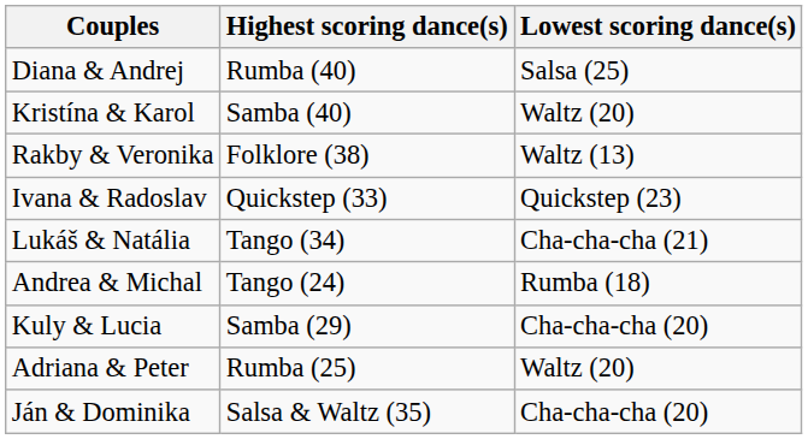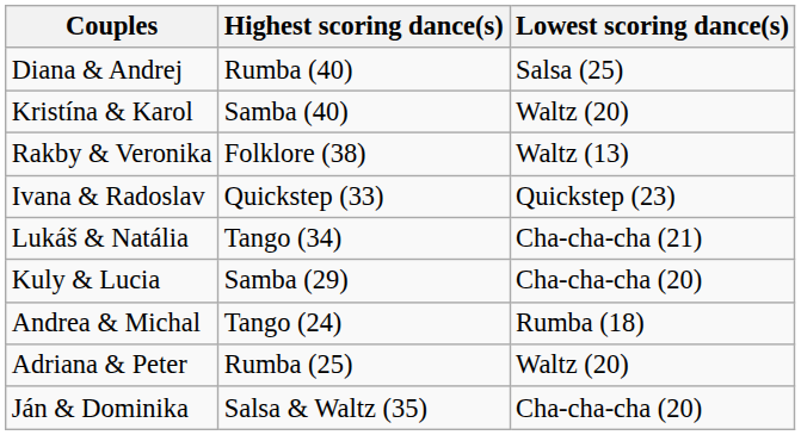rows swapped: Kuly & Lucia <-> Andrea & Michal
